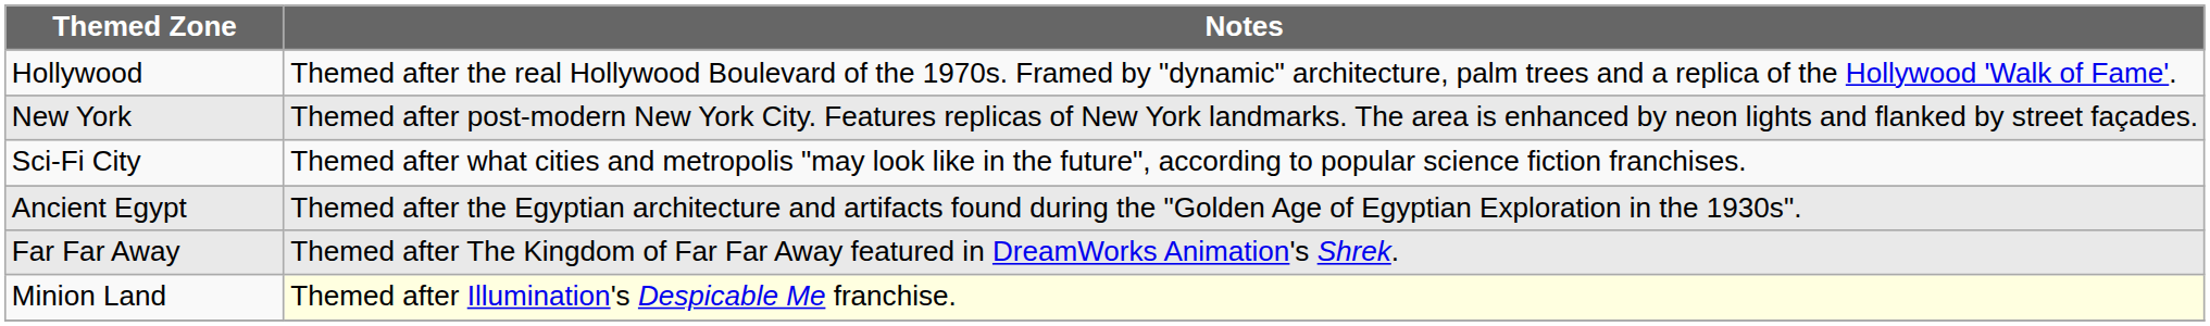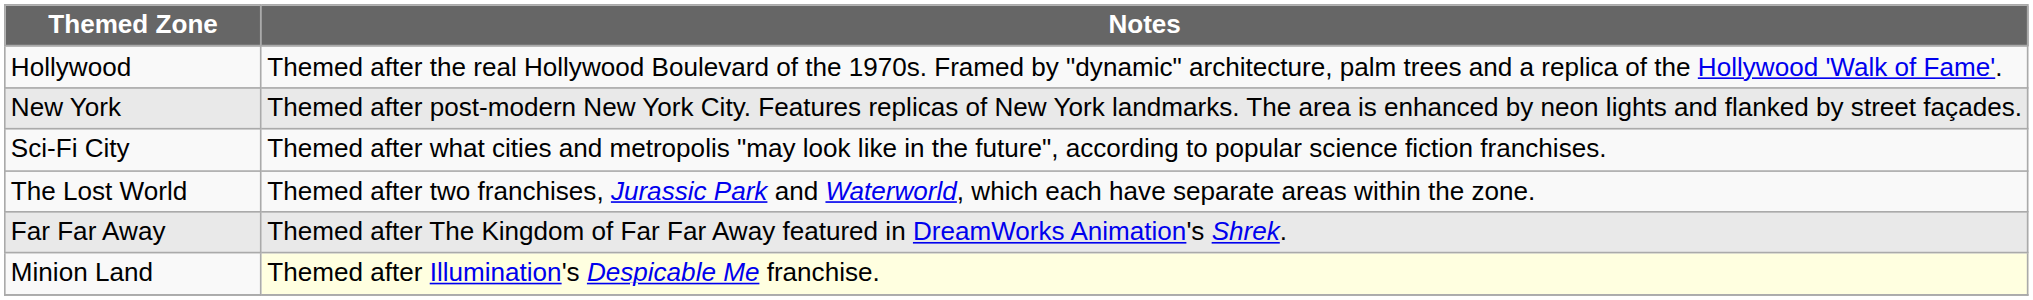- row: Ancient Egypt | Themed after the Egyptian architecture and artifacts found during the "Golden Age of Egyptian Exploration in the 1930s".
+ row: The Lost World | Themed after two franchises, Jurassic Park and Waterworld, which each have separate areas within the zone.
